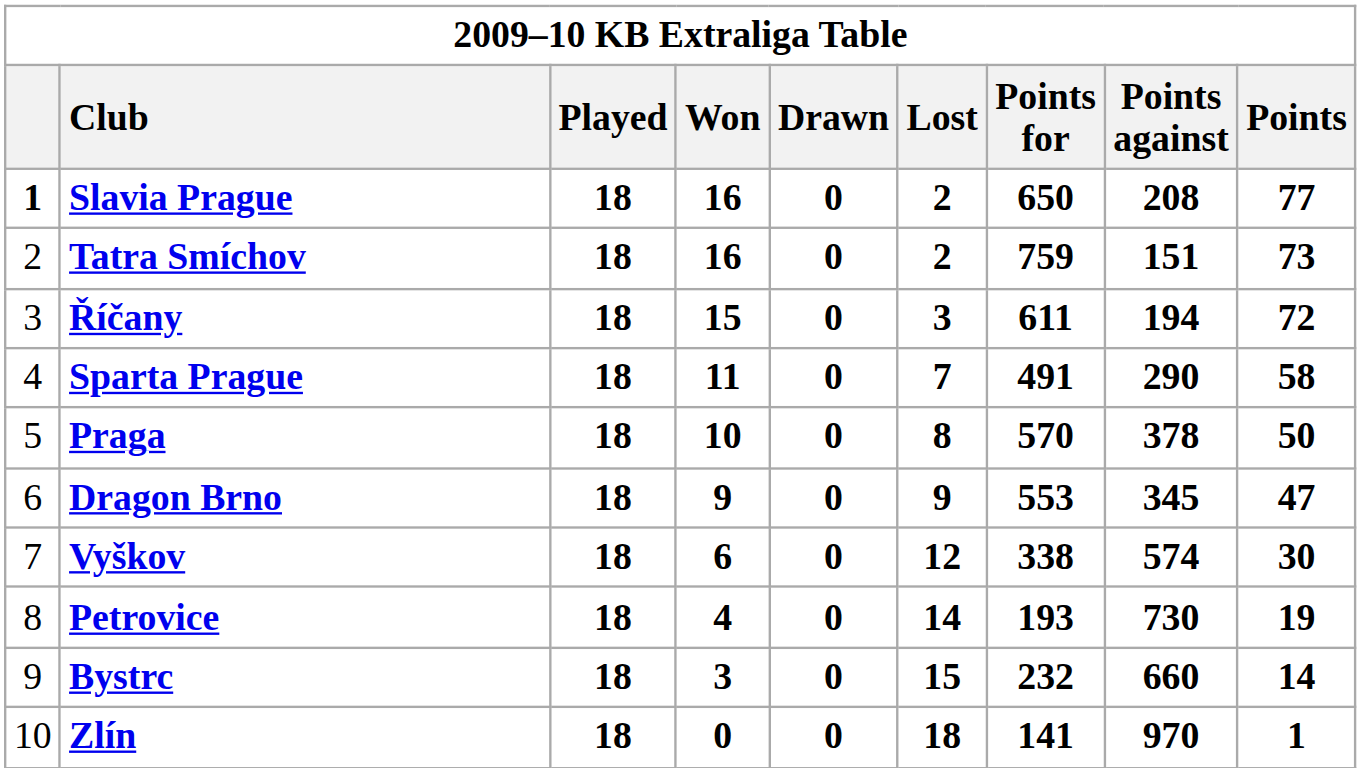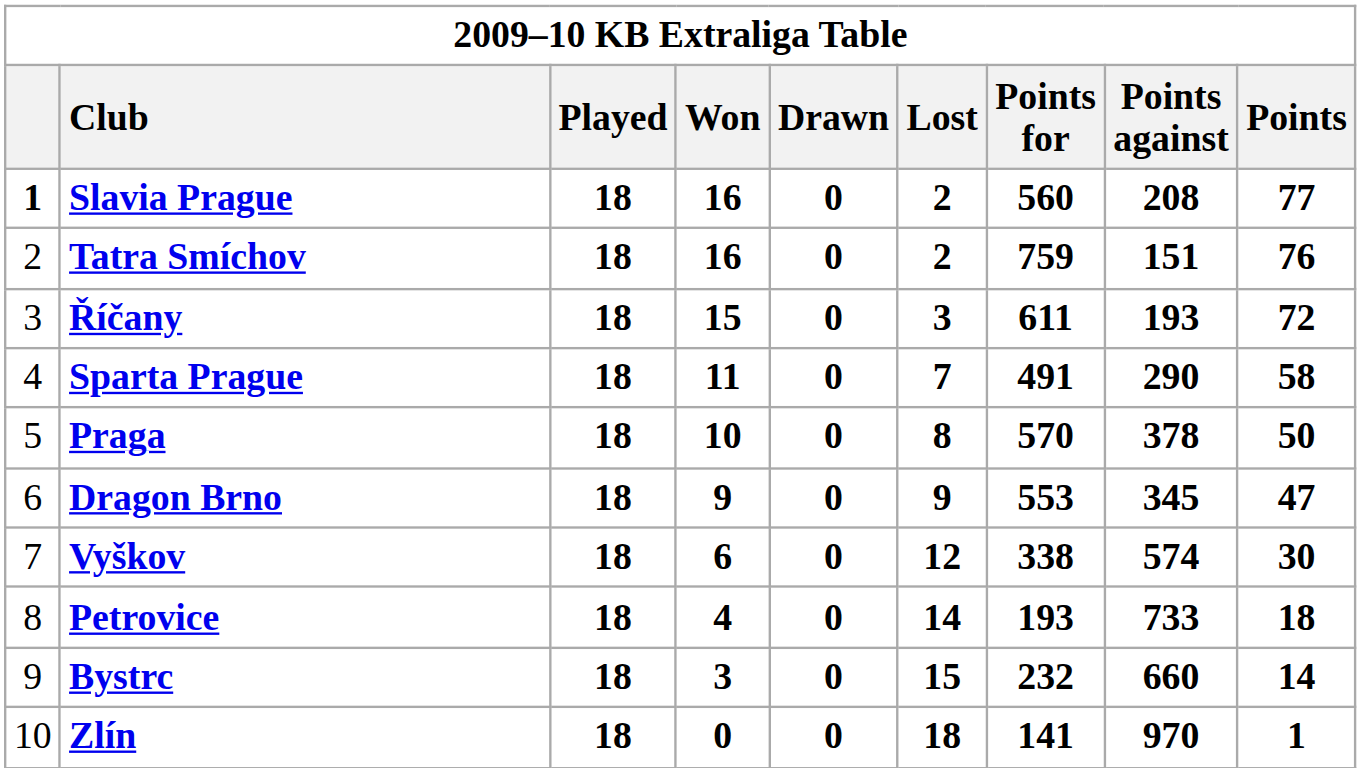Slavia Prague | Points for: 650 -> 560
Tatra Smíchov | Points: 73 -> 76
Říčany | Points against: 194 -> 193
Petrovice | Points against: 730 -> 733
Petrovice | Points: 19 -> 18
